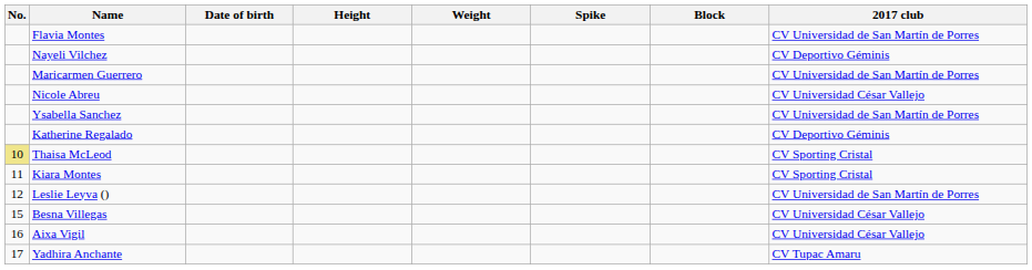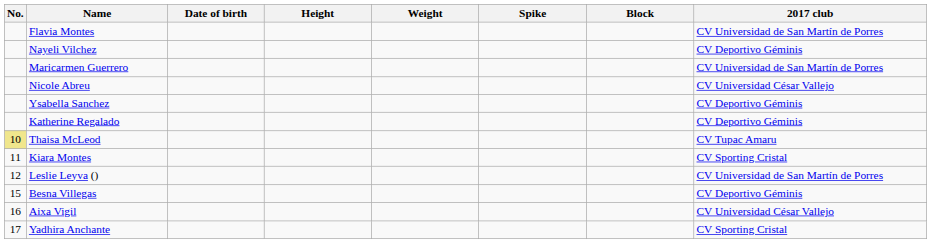Ysabella Sanchez | 2017 club: CV Universidad de San Martín de Porres -> CV Deportivo Géminis
Thaisa McLeod | 2017 club: CV Sporting Cristal -> CV Tupac Amaru
Besna Villegas | 2017 club: CV Universidad César Vallejo -> CV Deportivo Géminis
Yadhira Anchante | 2017 club: CV Tupac Amaru -> CV Sporting Cristal
